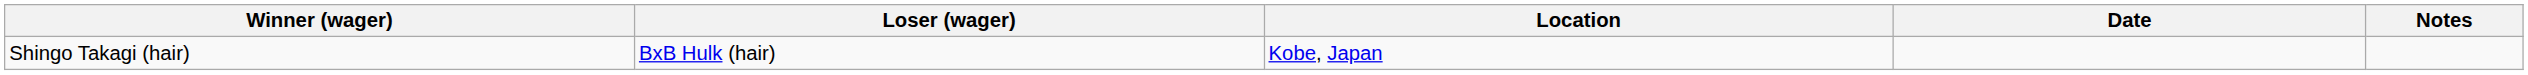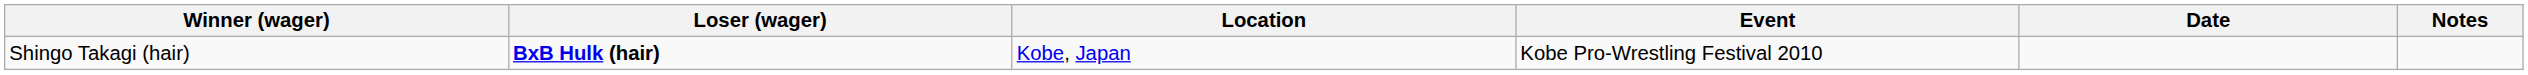+ column: Event | Kobe Pro-Wrestling Festival 2010
Shingo Takagi (hair) | Loser (wager): normal -> bold
